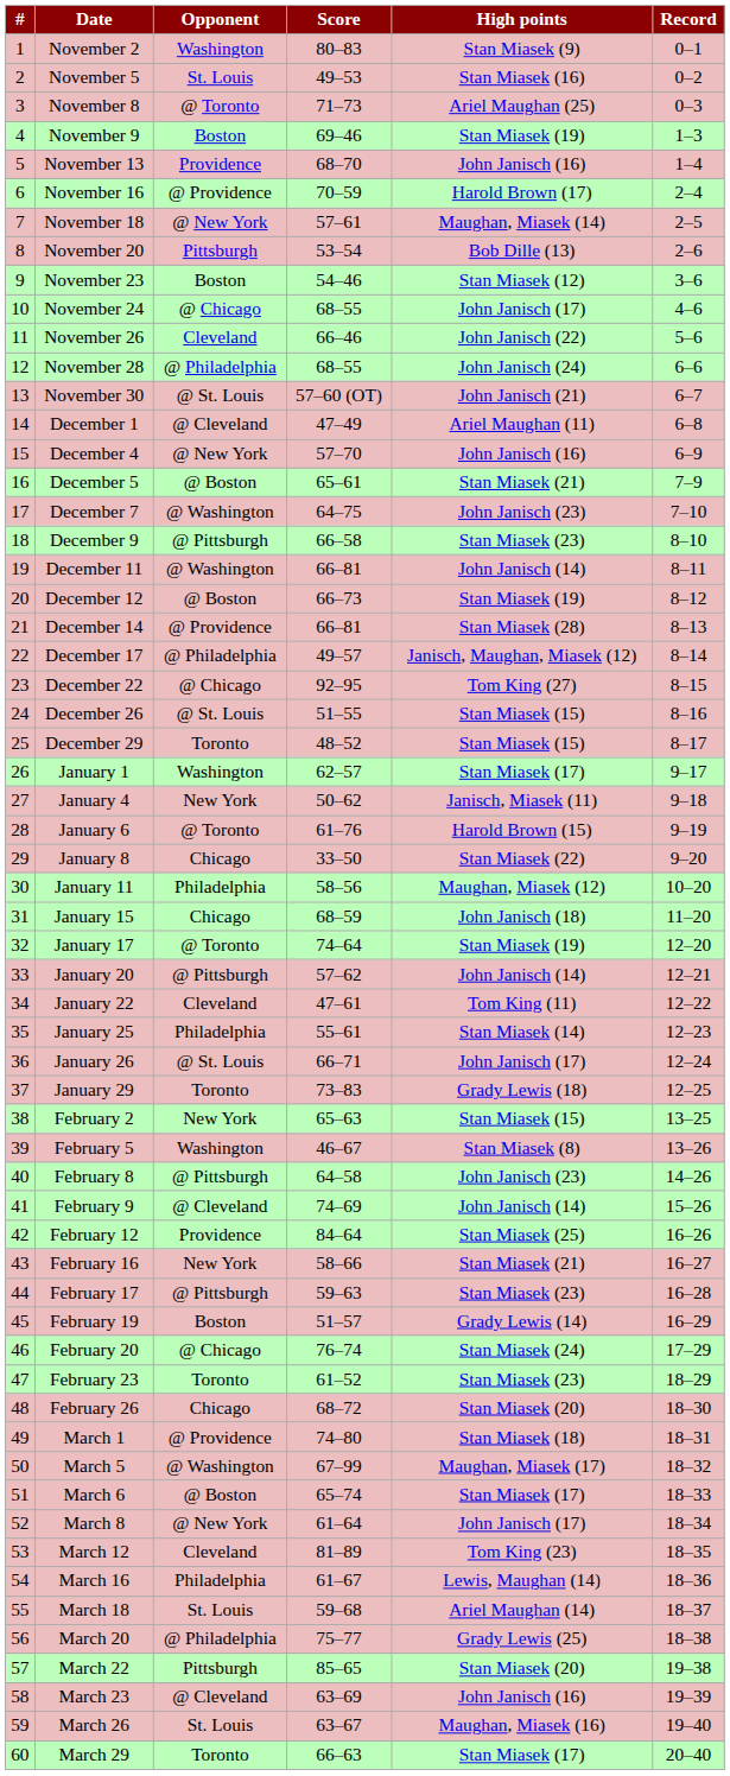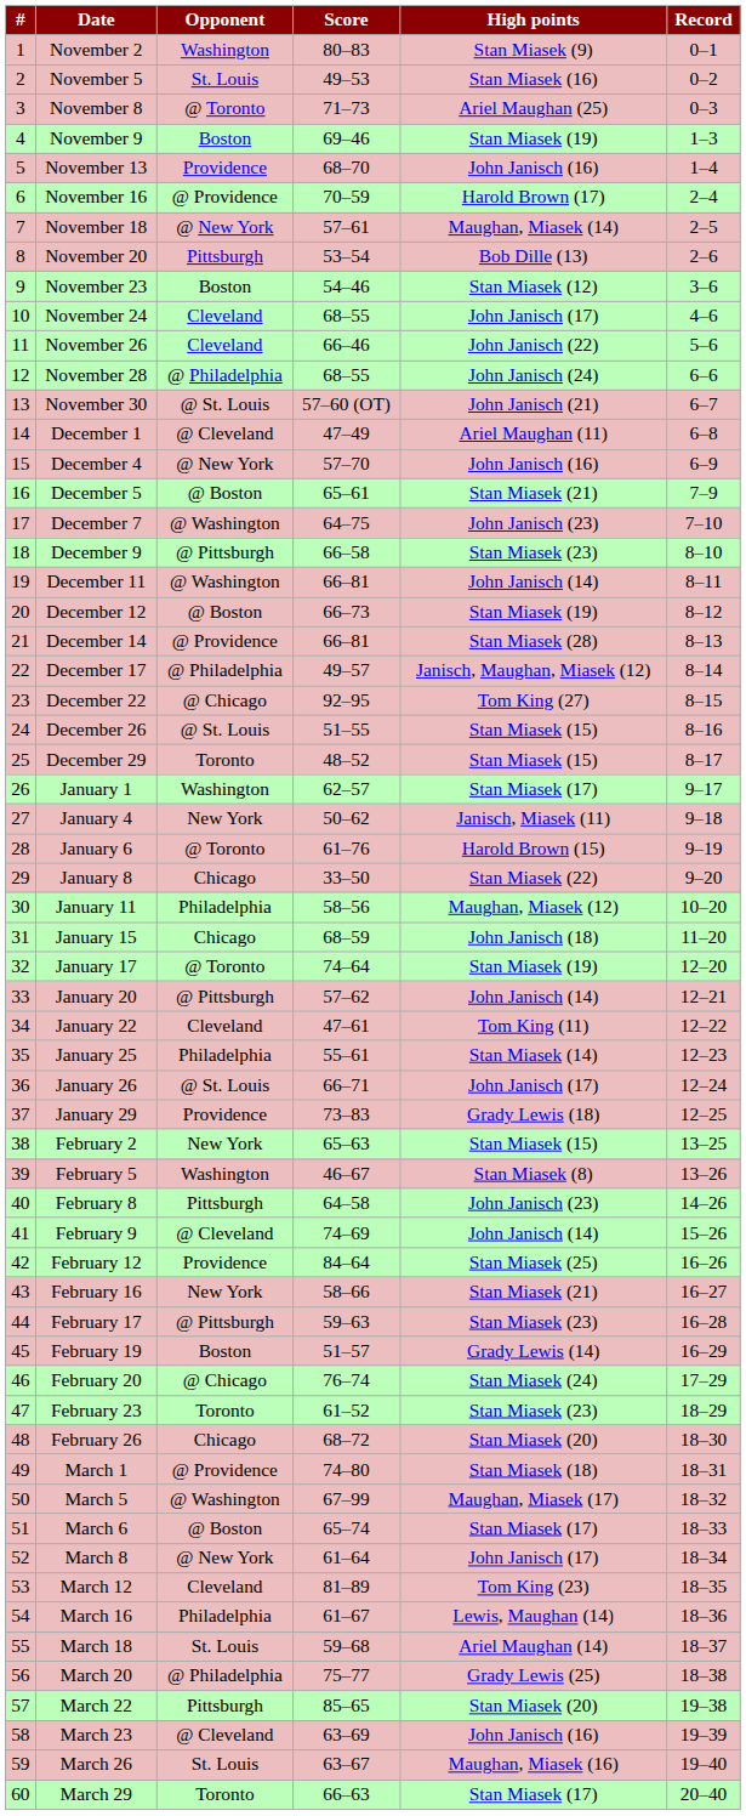November 24 | Opponent: @ Chicago -> Cleveland
January 29 | Opponent: Toronto -> Providence
February 8 | Opponent: @ Pittsburgh -> Pittsburgh
